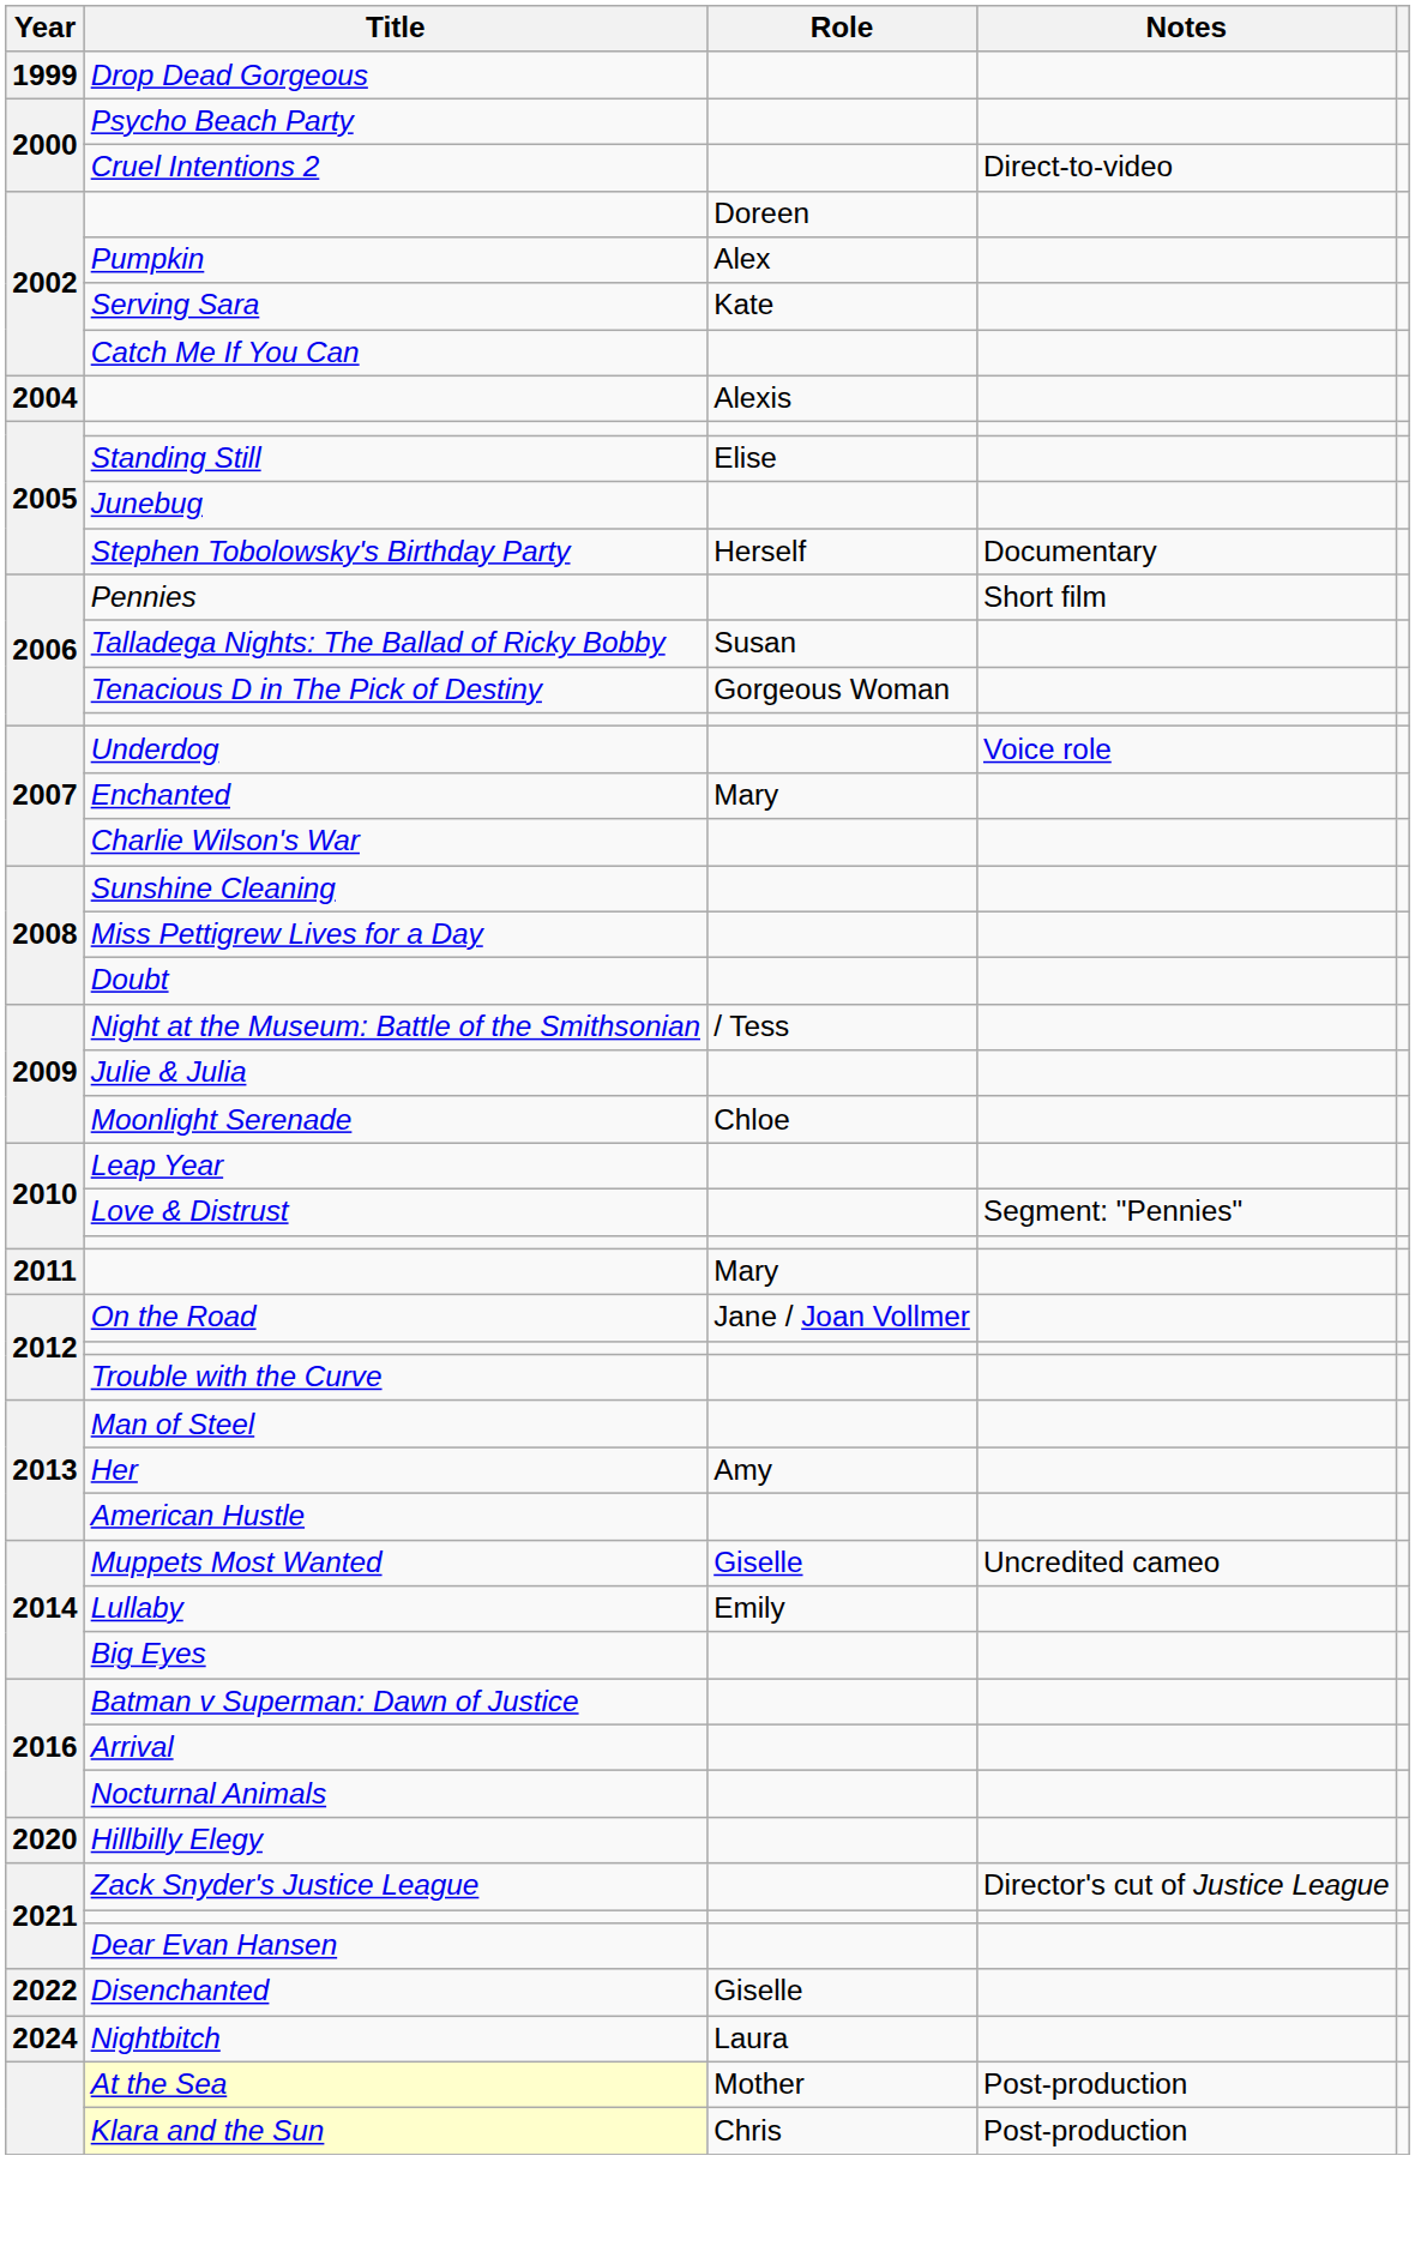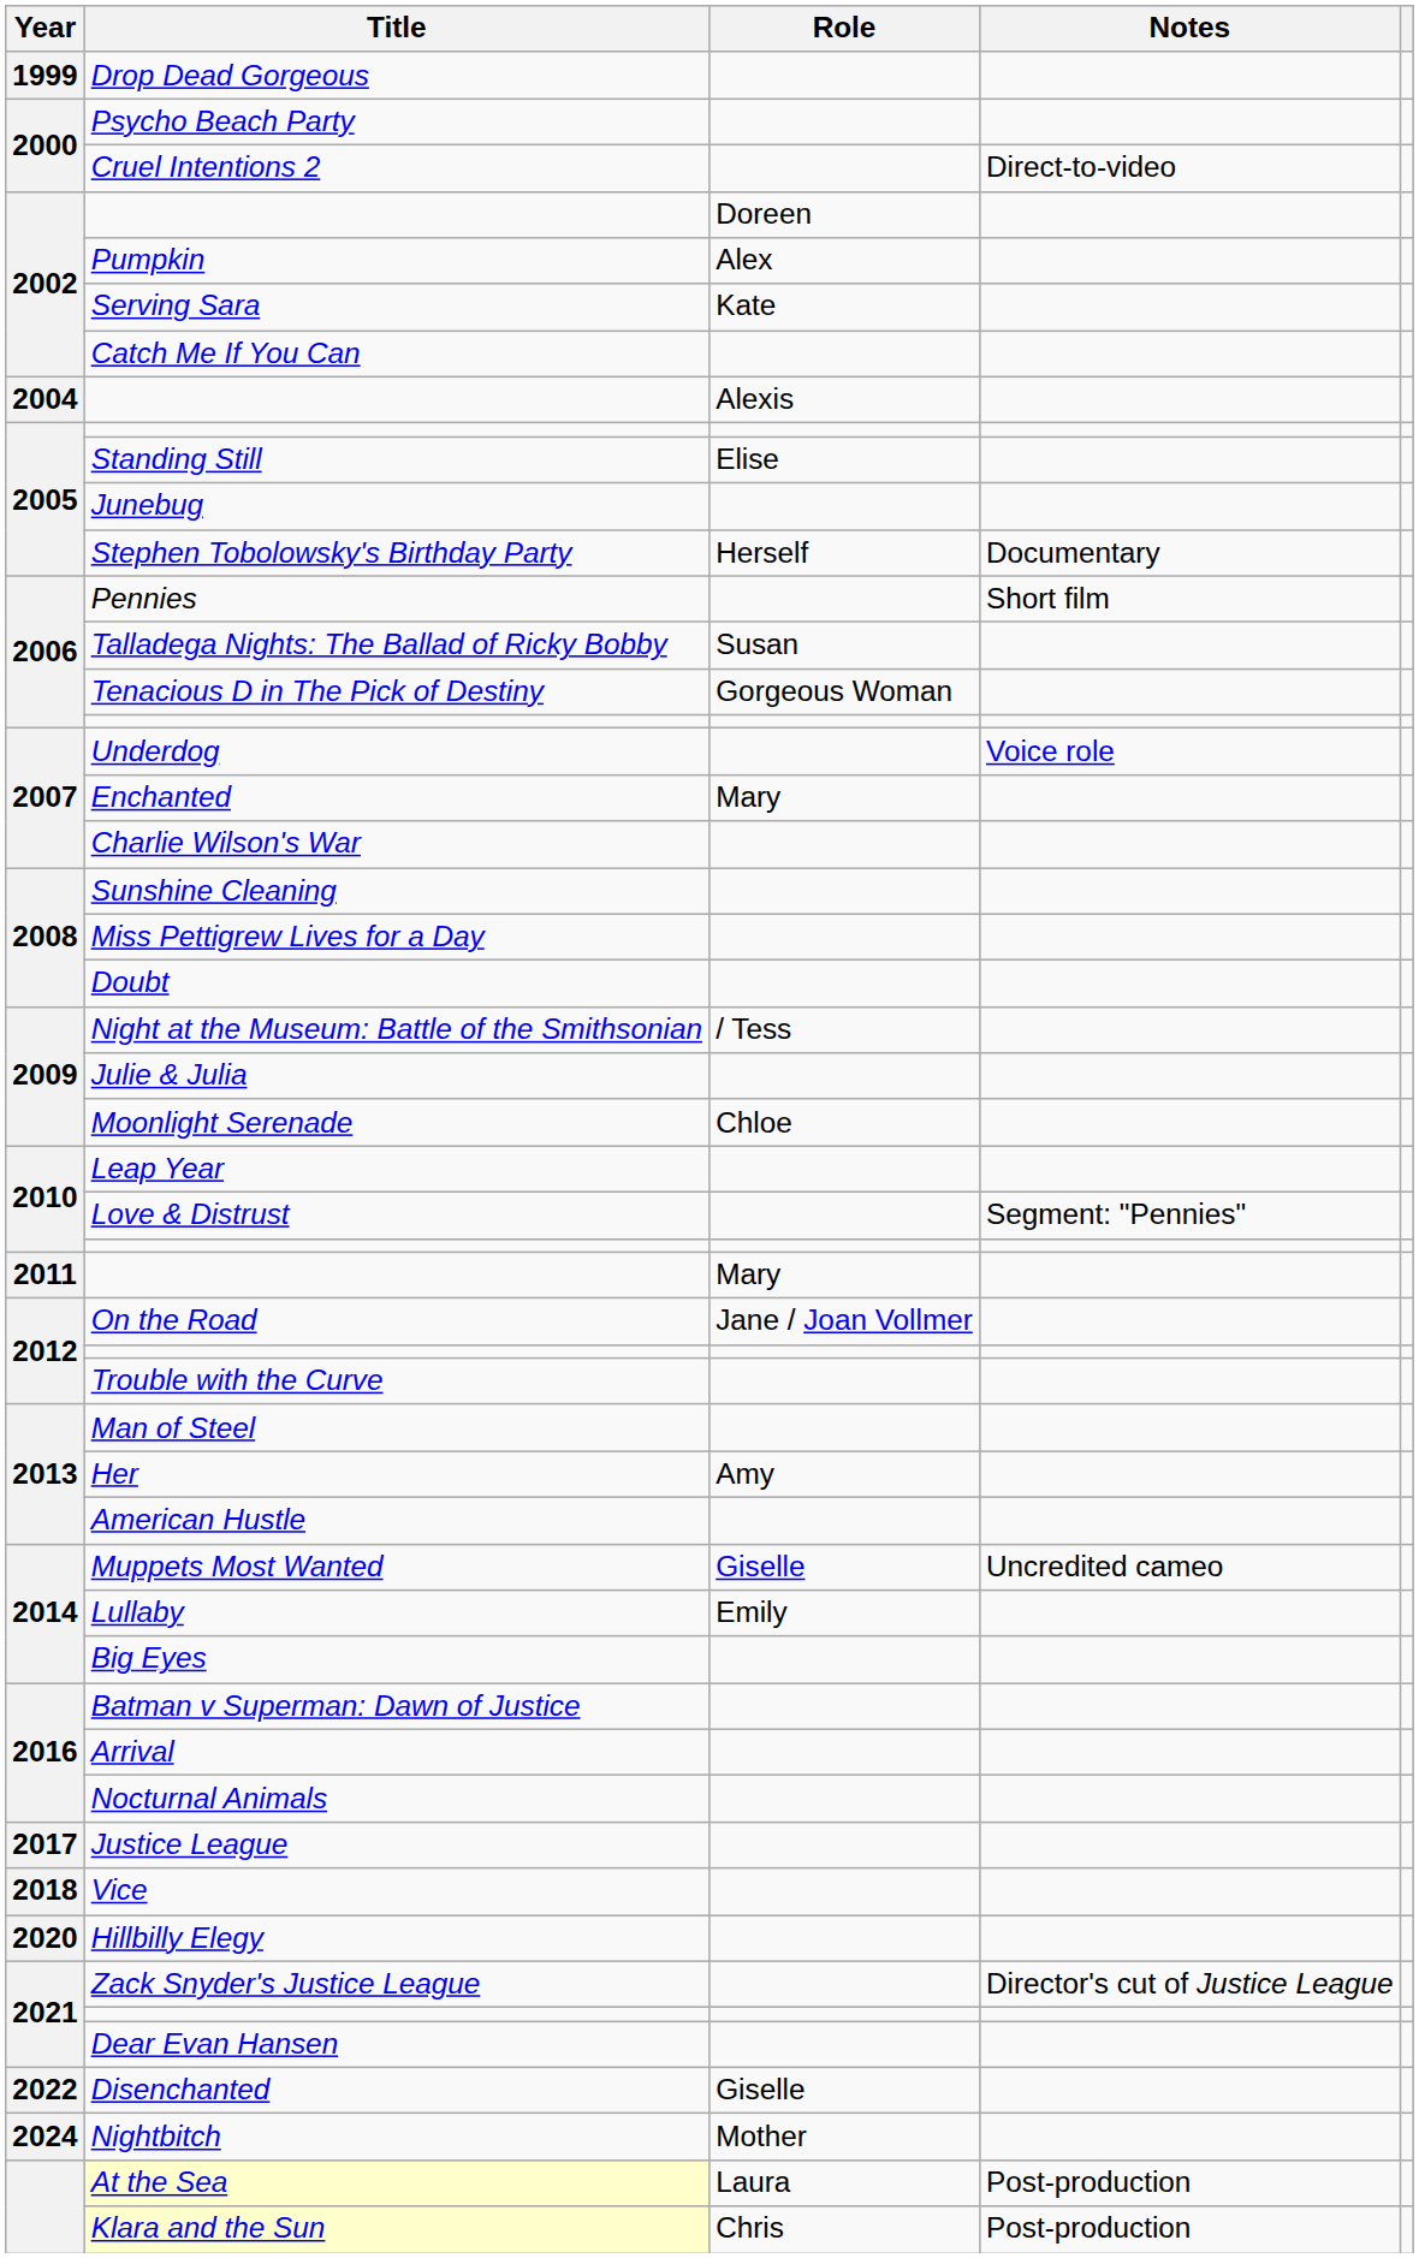+ row: 2017 | Justice League
+ row: 2018 | Vice
Nightbitch | Role: Laura -> Mother
At the Sea | Role: Mother -> Laura
